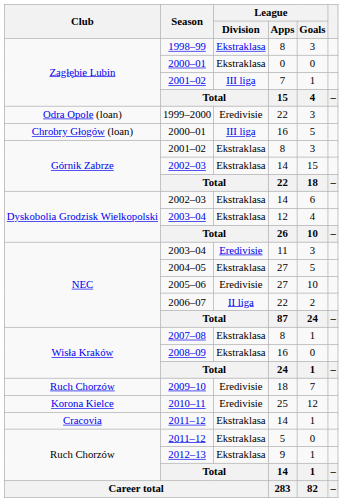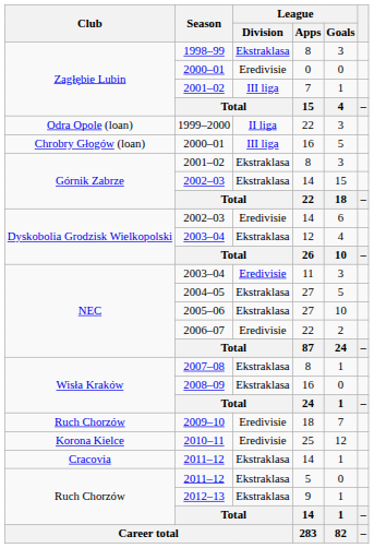Zagłębie Lubin / 2000–01 | League / Division: Ekstraklasa -> Eredivisie
1999–2000 | League / Division: Eredivisie -> II liga
Dyskobolia Grodzisk Wielkopolski / 2002–03 | League / Division: Ekstraklasa -> Eredivisie
2005–06 | League / Division: Eredivisie -> Ekstraklasa
2006–07 | League / Division: II liga -> Eredivisie
